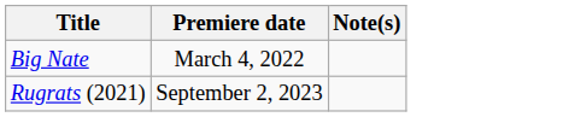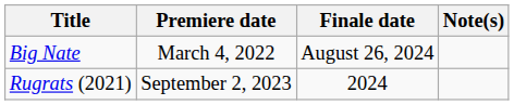+ column: Finale date | August 26, 2024 | 2024
